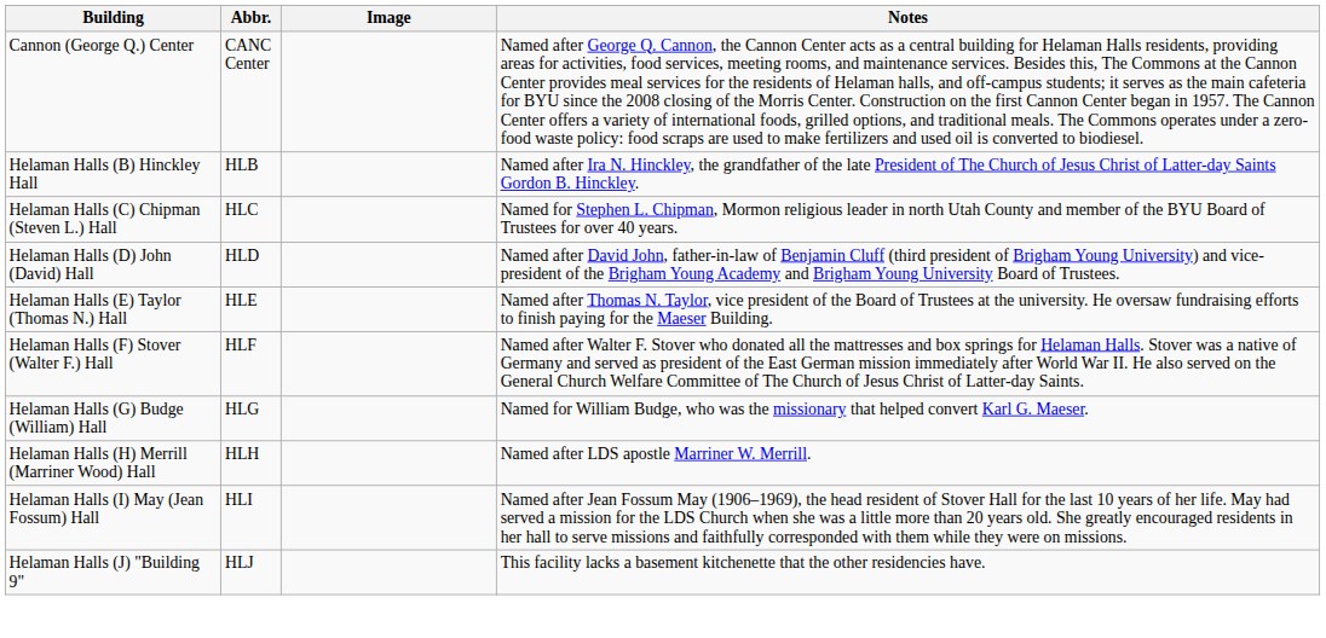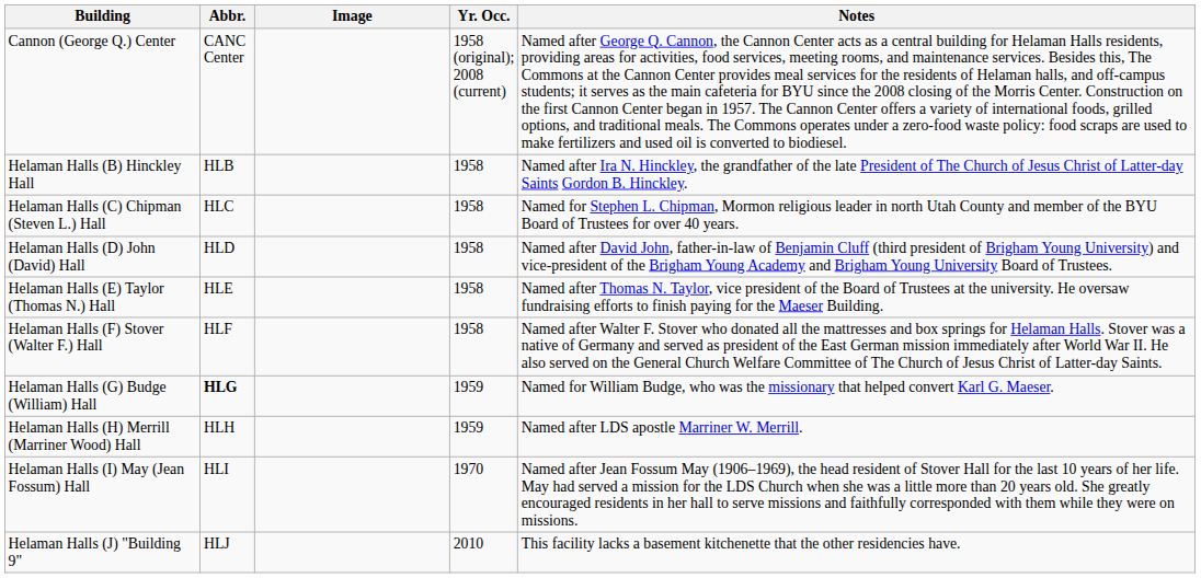+ column: Yr. Occ. | 1958 (original); 2008 (current) | 1958 | 1958 | 1958 | 1958 | 1958 | 1959 | 1959 | 1970 | 2010
Helaman Halls (G) Budge (William) Hall | Abbr.: normal -> bold
